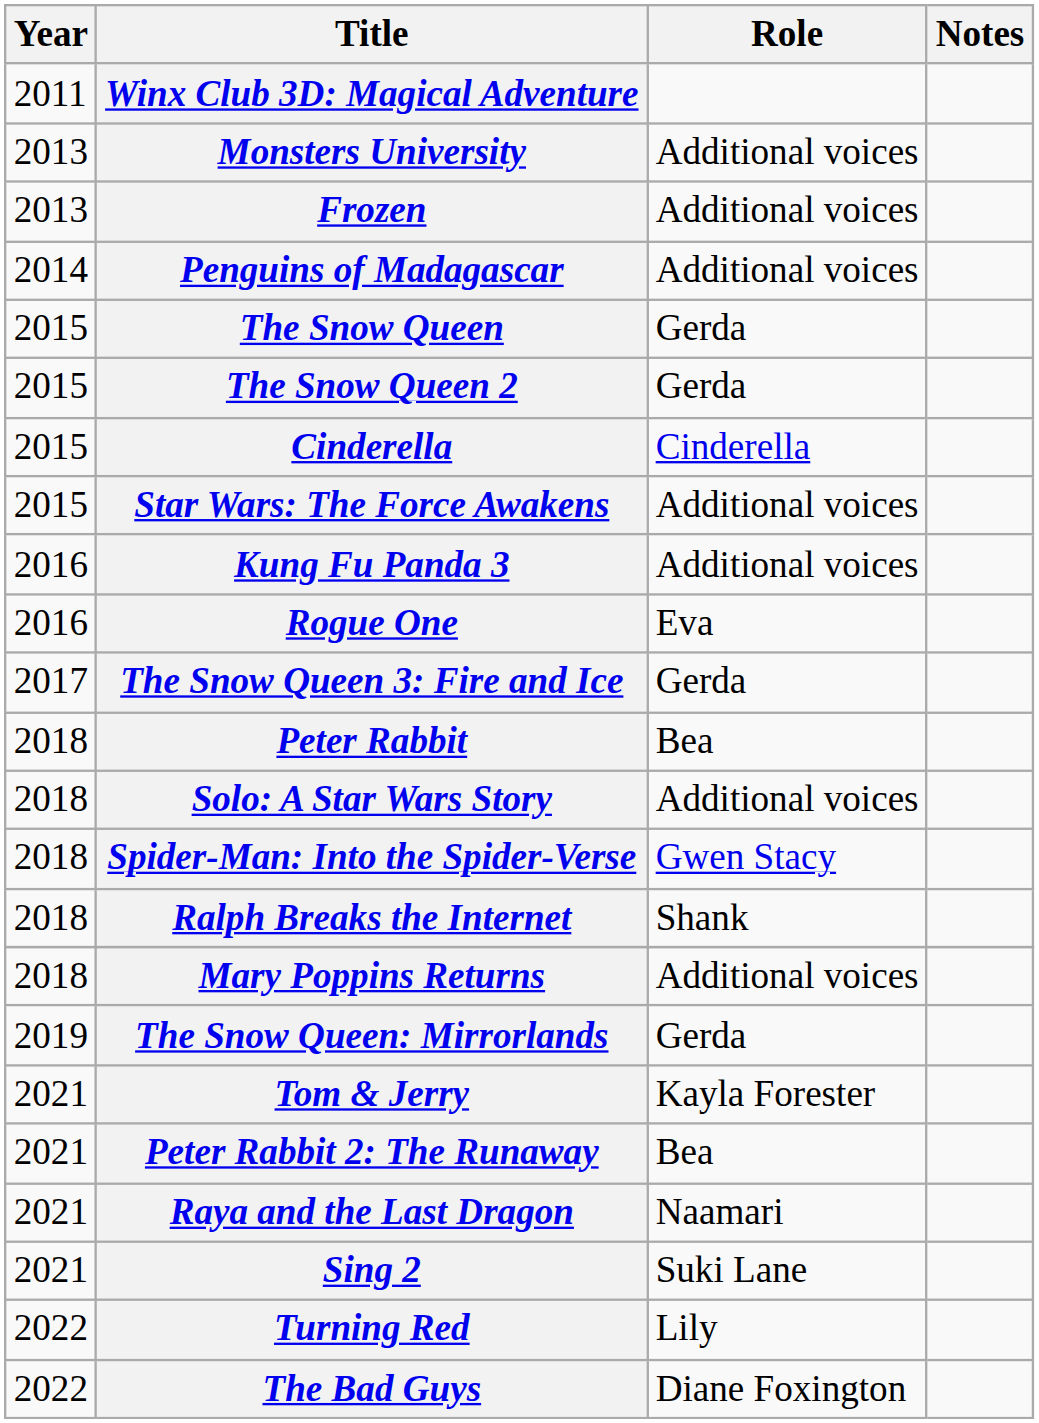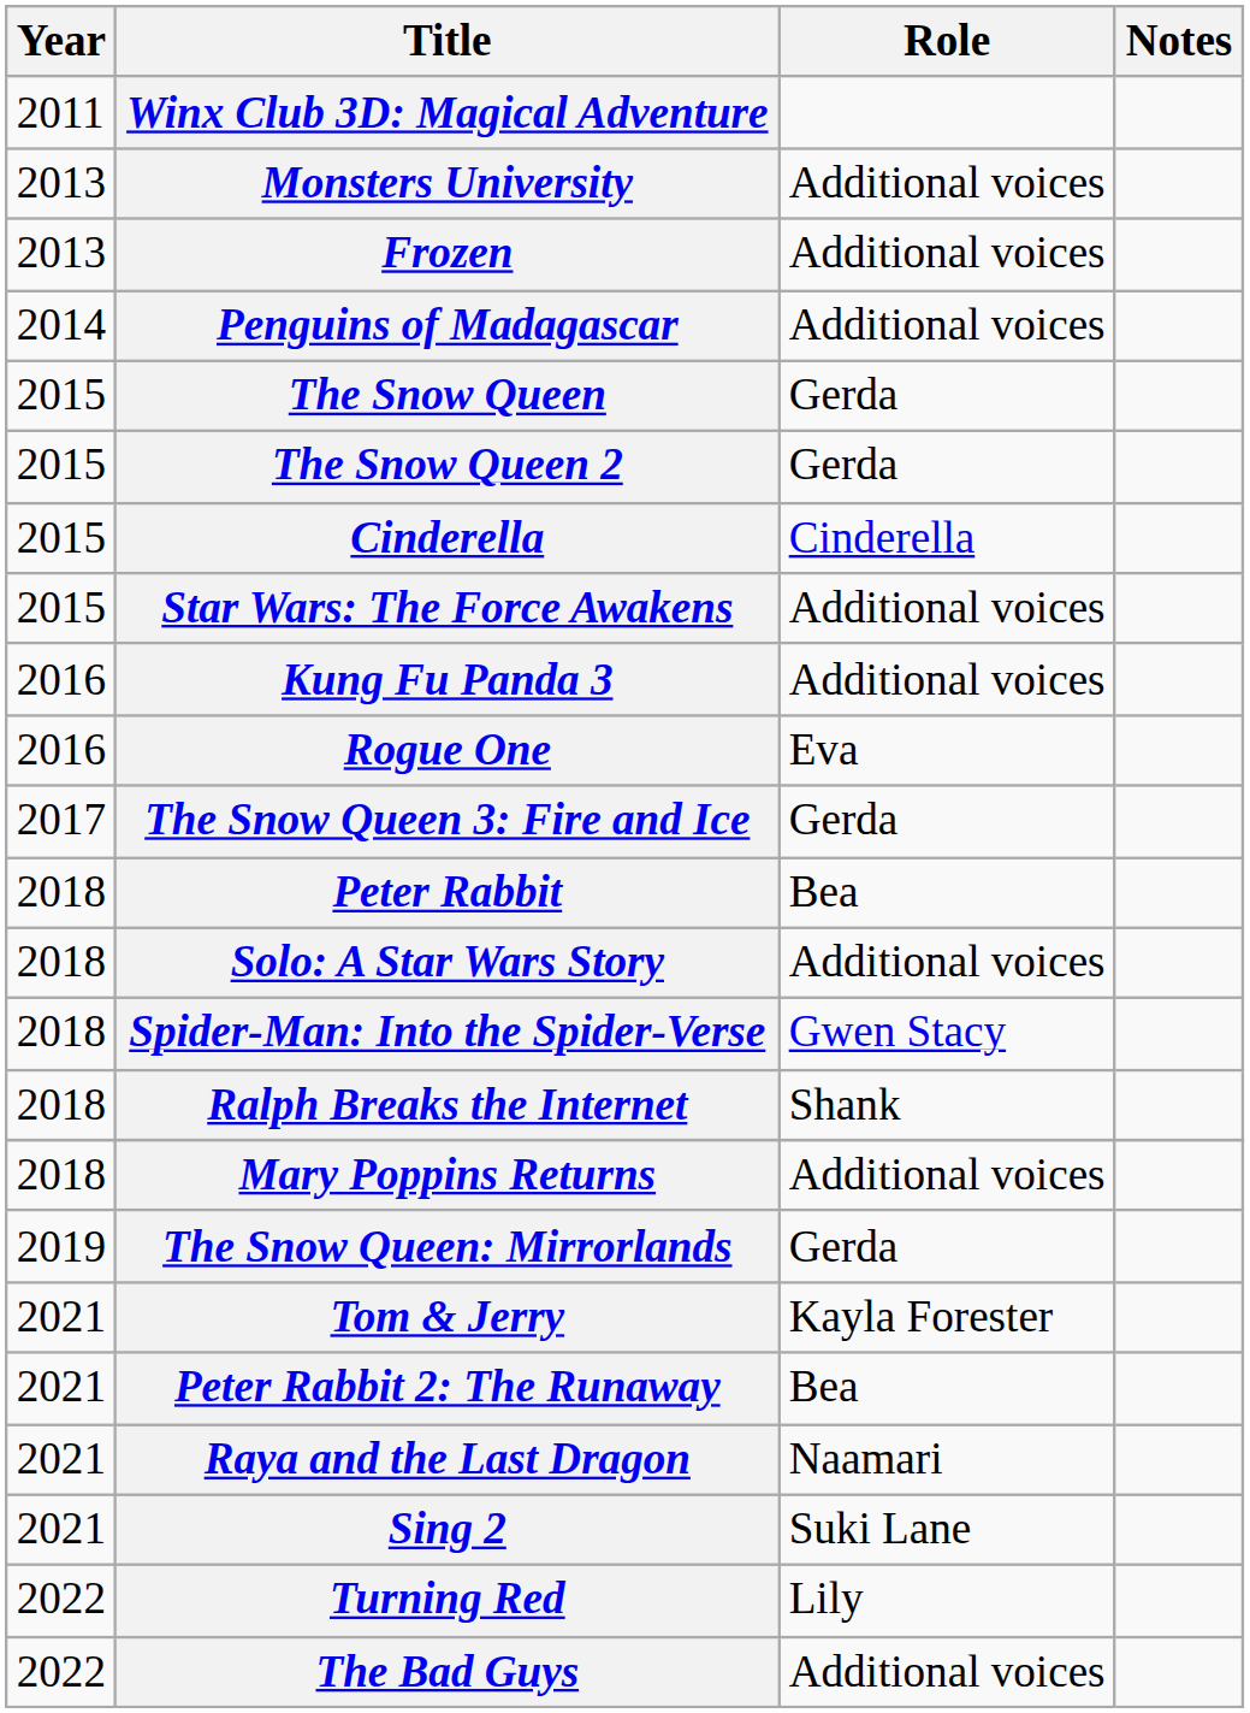The Bad Guys | Role: Diane Foxington -> Additional voices
